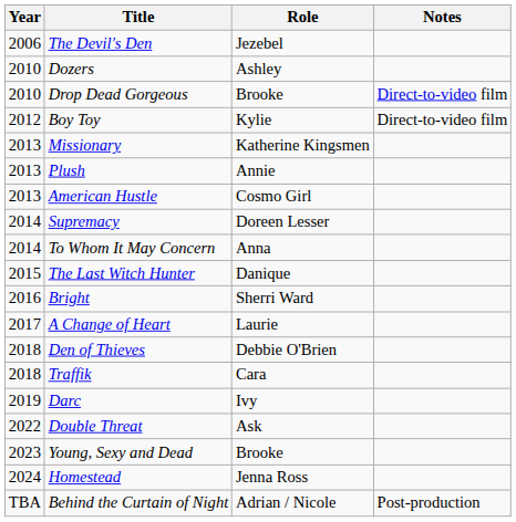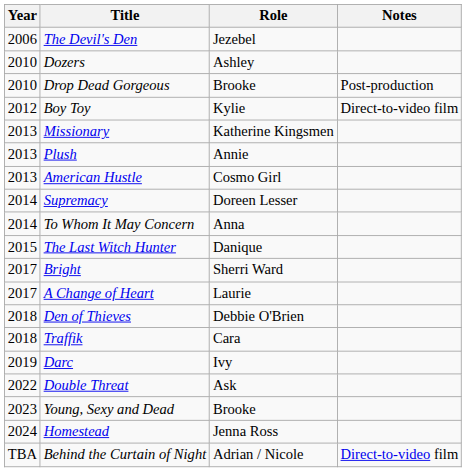Drop Dead Gorgeous | Notes: Direct-to-video film -> Post-production
Bright | Year: 2016 -> 2017
Behind the Curtain of Night | Notes: Post-production -> Direct-to-video film
